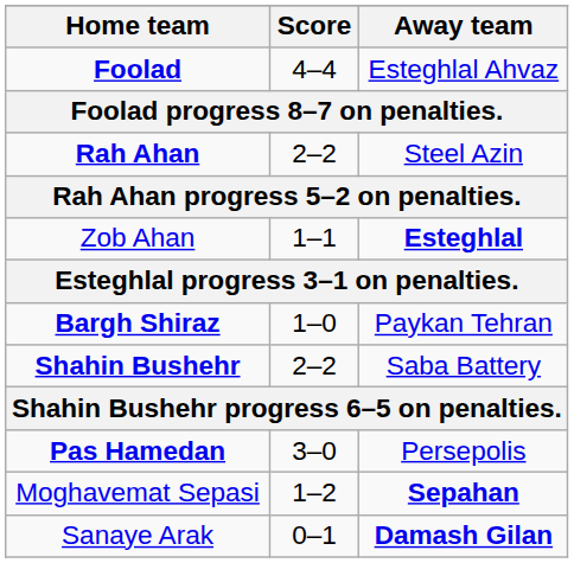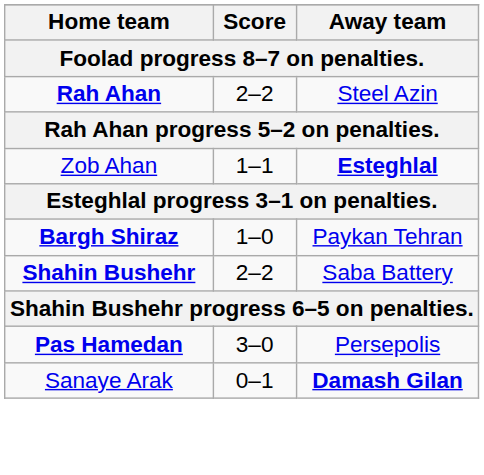- row: Foolad | 4–4 | Esteghlal Ahvaz
- row: Moghavemat Sepasi | 1–2 | Sepahan
